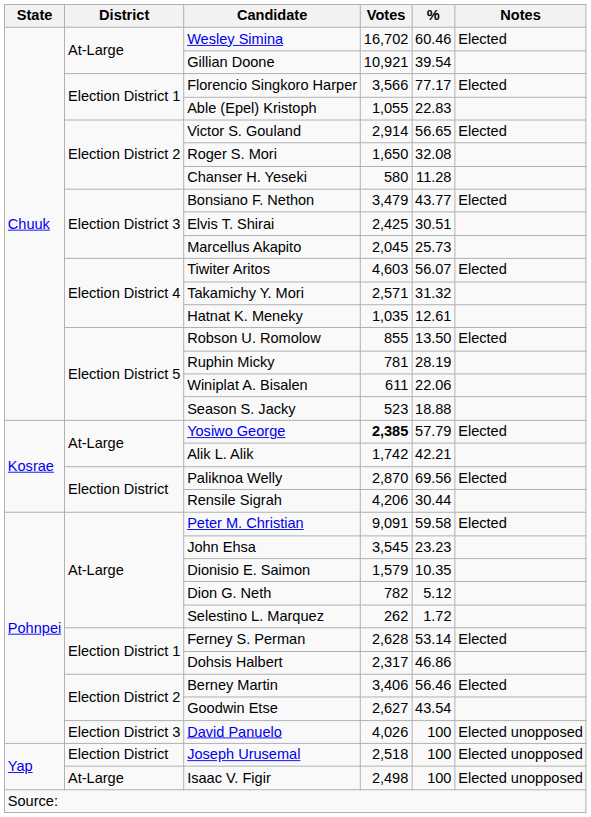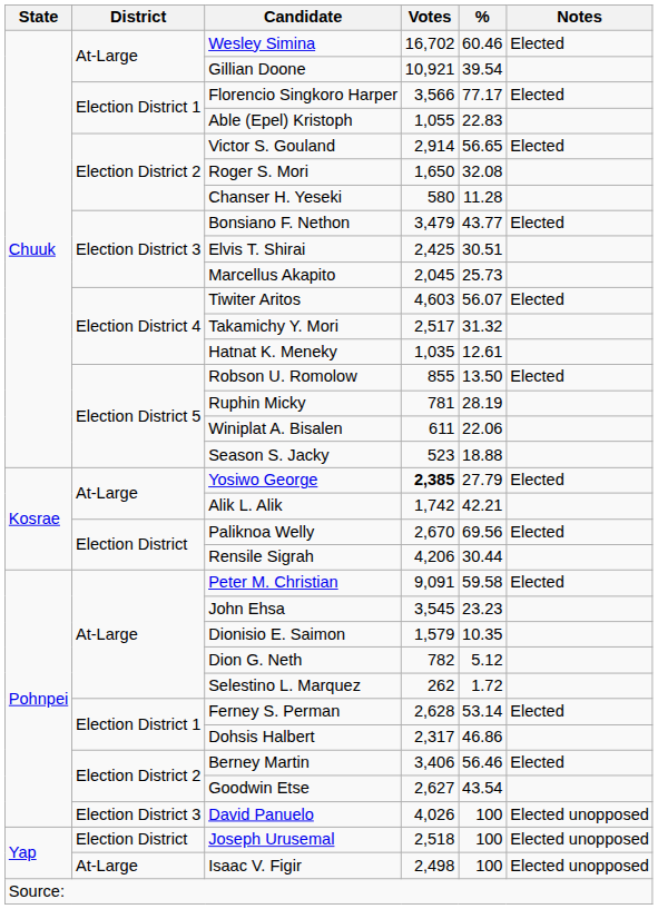Takamichy Y. Mori | Votes: 2,571 -> 2,517
Yosiwo George | %: 57.79 -> 27.79
Paliknoa Welly | Votes: 2,870 -> 2,670
